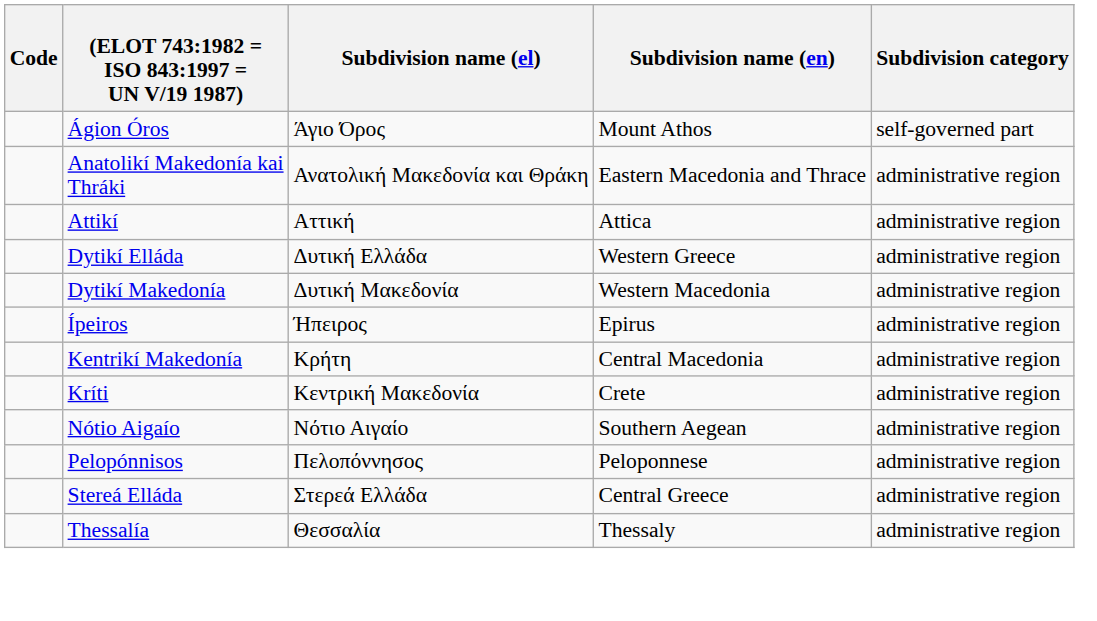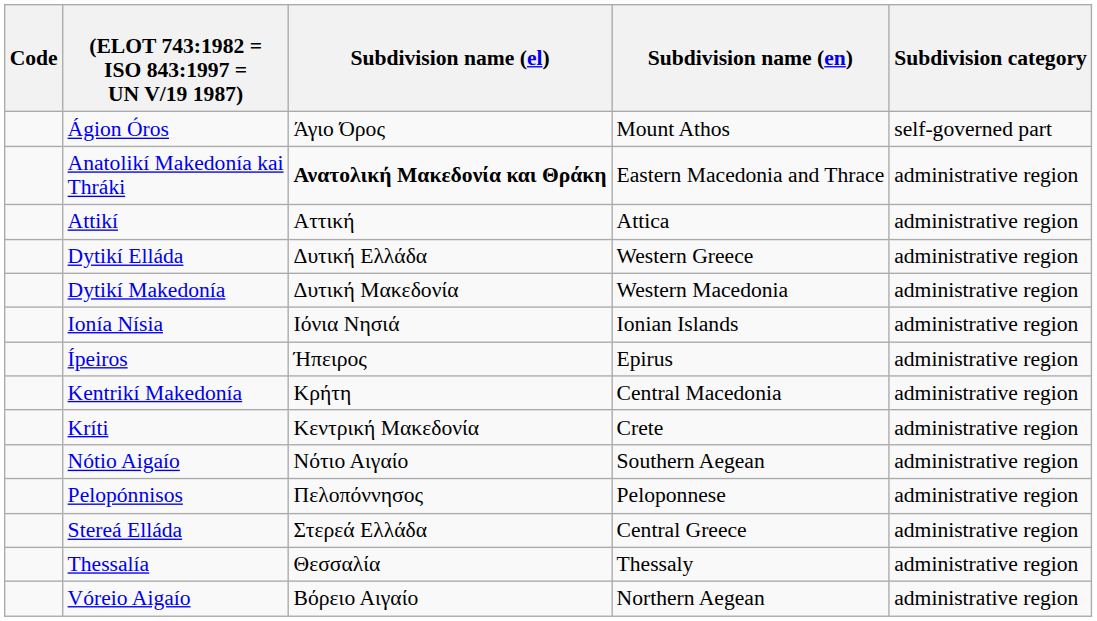Anatolikí Makedonía kai Thráki | Subdivision name (el): normal -> bold
+ row: Ionía Nísia | Ιόνια Νησιά | Ionian Islands | administrative region
+ row: Vóreio Aigaío | Βόρειο Αιγαίο | Northern Aegean | administrative region
